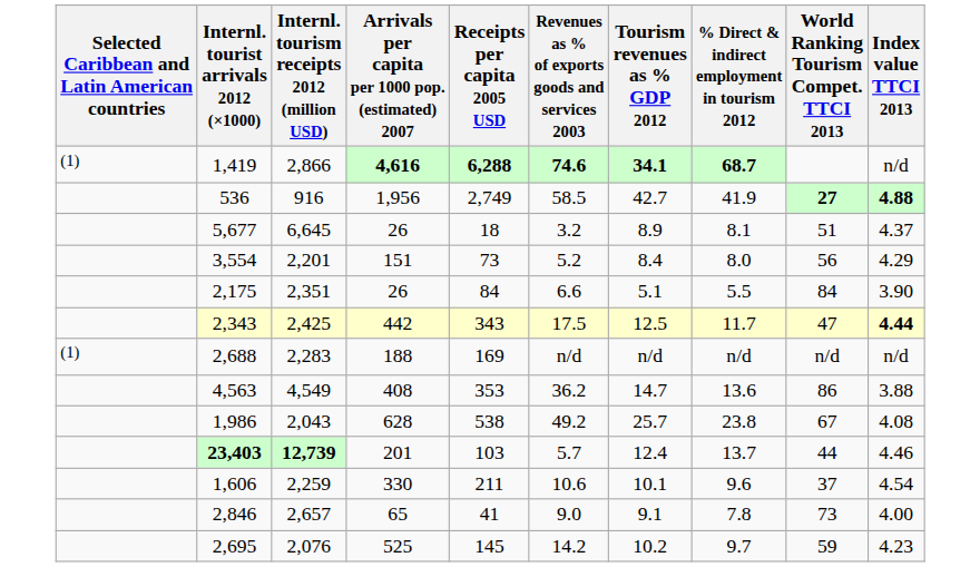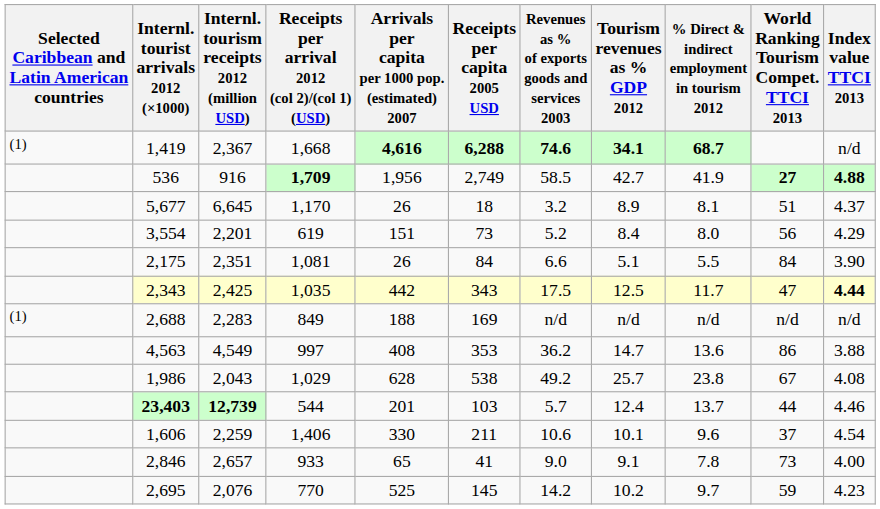+ column: Receipts per arrival 2012 (col 2)/(col 1) (USD) | 1,668 | 1,709 | 1,170 | 619 | 1,081 | 1,035 | 849 | 997 | 1,029 | 544 | 1,406 | 933 | 770
1,419 | Internl. tourism receipts 2012 (million USD): 2,866 -> 2,367
